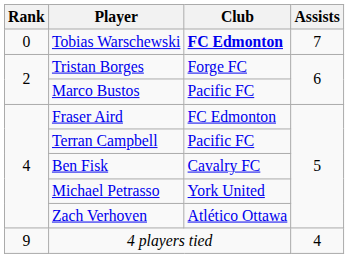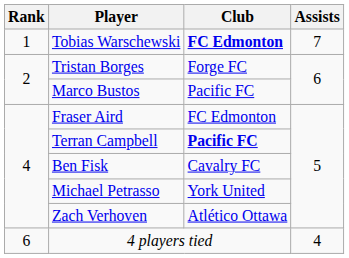Tobias Warschewski | Rank: 0 -> 1
Terran Campbell | Club: normal -> bold
4 players tied | Rank: 9 -> 6
